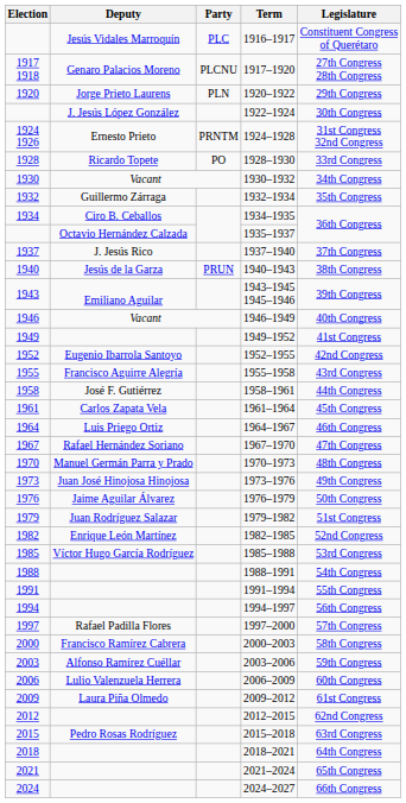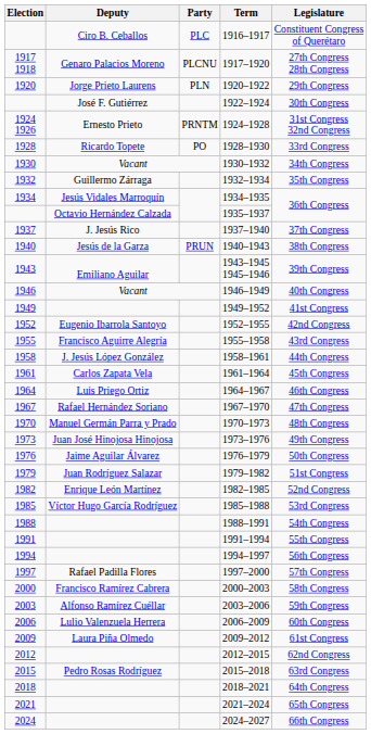1916–1917 | Deputy: Jesús Vidales Marroquín -> Ciro B. Ceballos
1922–1924 | Deputy: J. Jesús López González -> José F. Gutiérrez
1934–1935 | Deputy: Ciro B. Ceballos -> Jesús Vidales Marroquín
1958–1961 | Deputy: José F. Gutiérrez -> J. Jesús López González
